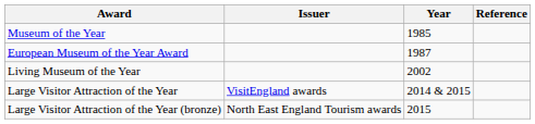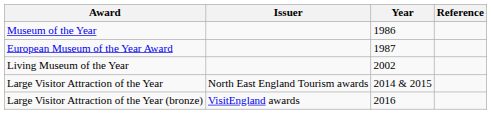Museum of the Year | Year: 1985 -> 1986
Large Visitor Attraction of the Year | Issuer: VisitEngland awards -> North East England Tourism awards
Large Visitor Attraction of the Year (bronze) | Issuer: North East England Tourism awards -> VisitEngland awards
Large Visitor Attraction of the Year (bronze) | Year: 2015 -> 2016
